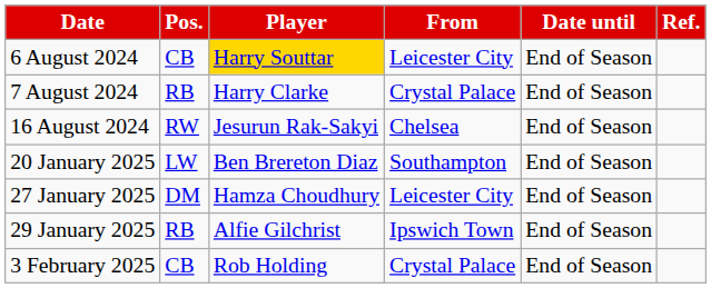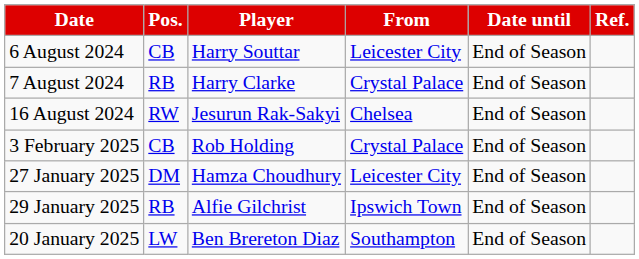6 August 2024 | Player: gold background -> no background
rows swapped: 20 January 2025 <-> 3 February 2025
